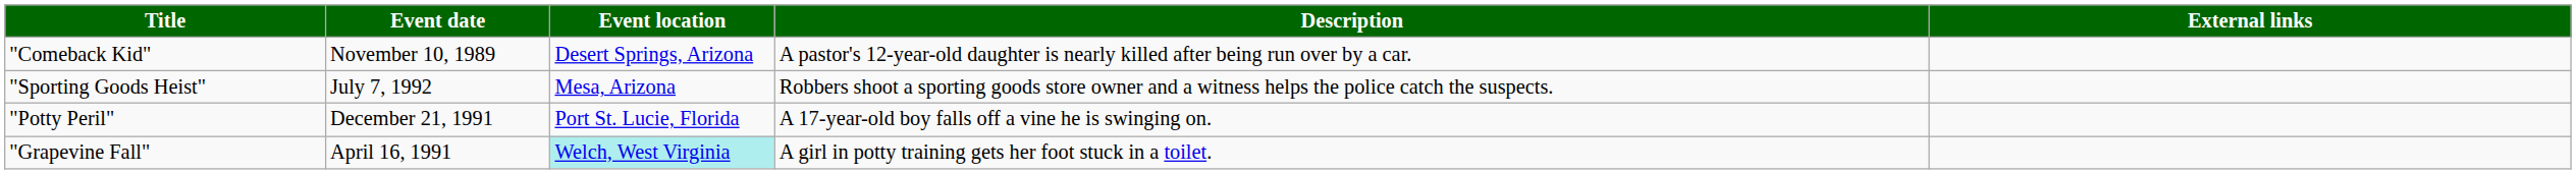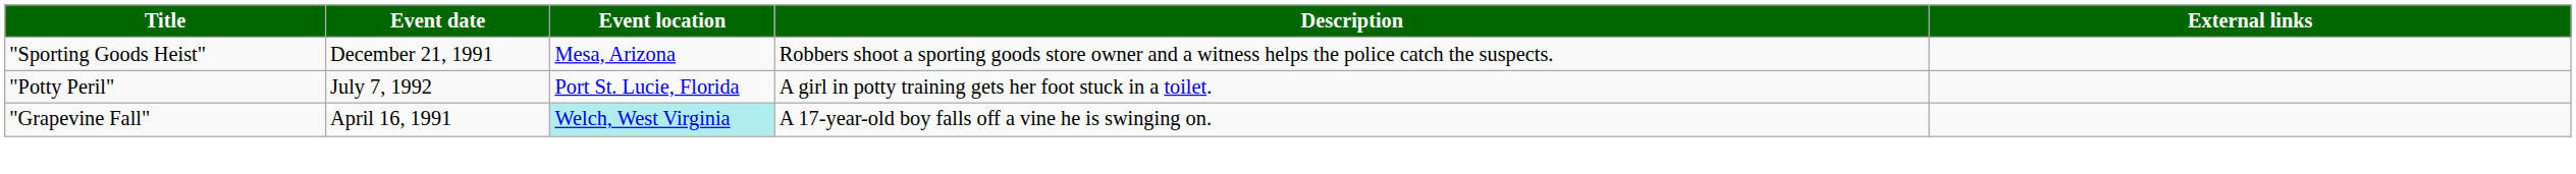- row: "Comeback Kid" | November 10, 1989 | Desert Springs, Arizona | A pastor's 12-year-old daughter is nearly killed after being run over by a car.
"Sporting Goods Heist" | Event date: July 7, 1992 -> December 21, 1991
"Potty Peril" | Event date: December 21, 1991 -> July 7, 1992
"Potty Peril" | Description: A 17-year-old boy falls off a vine he is swinging on. -> A girl in potty training gets her foot stuck in a toilet.
"Grapevine Fall" | Description: A girl in potty training gets her foot stuck in a toilet. -> A 17-year-old boy falls off a vine he is swinging on.
